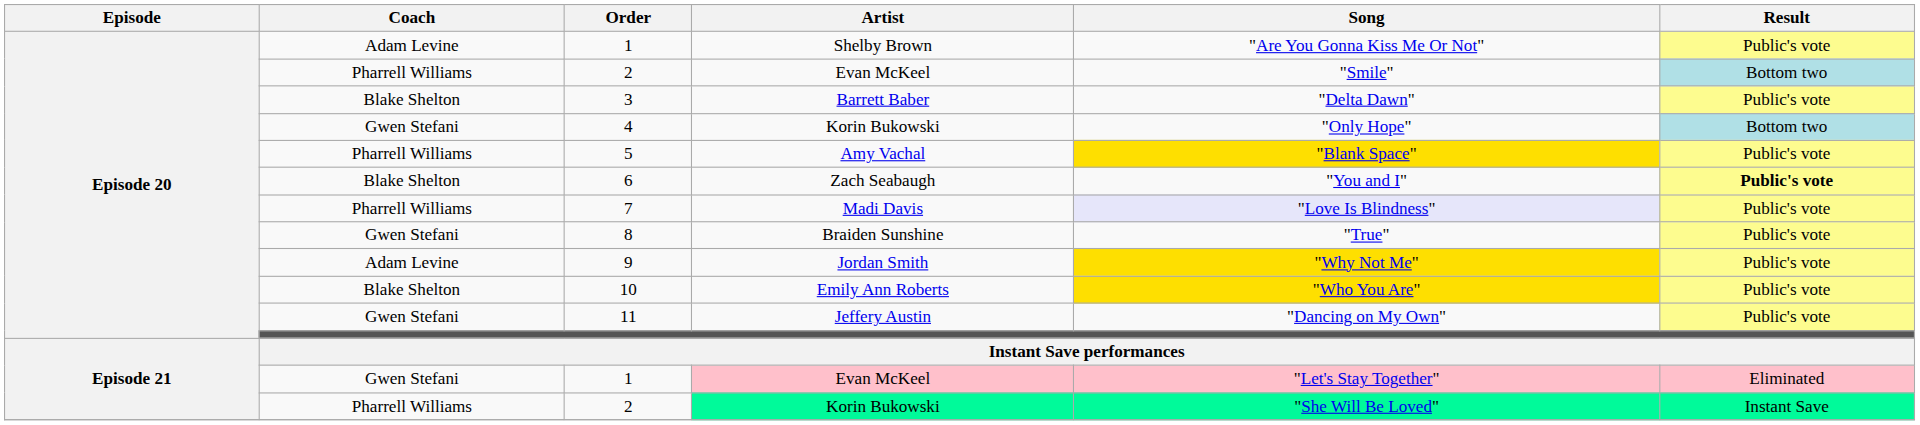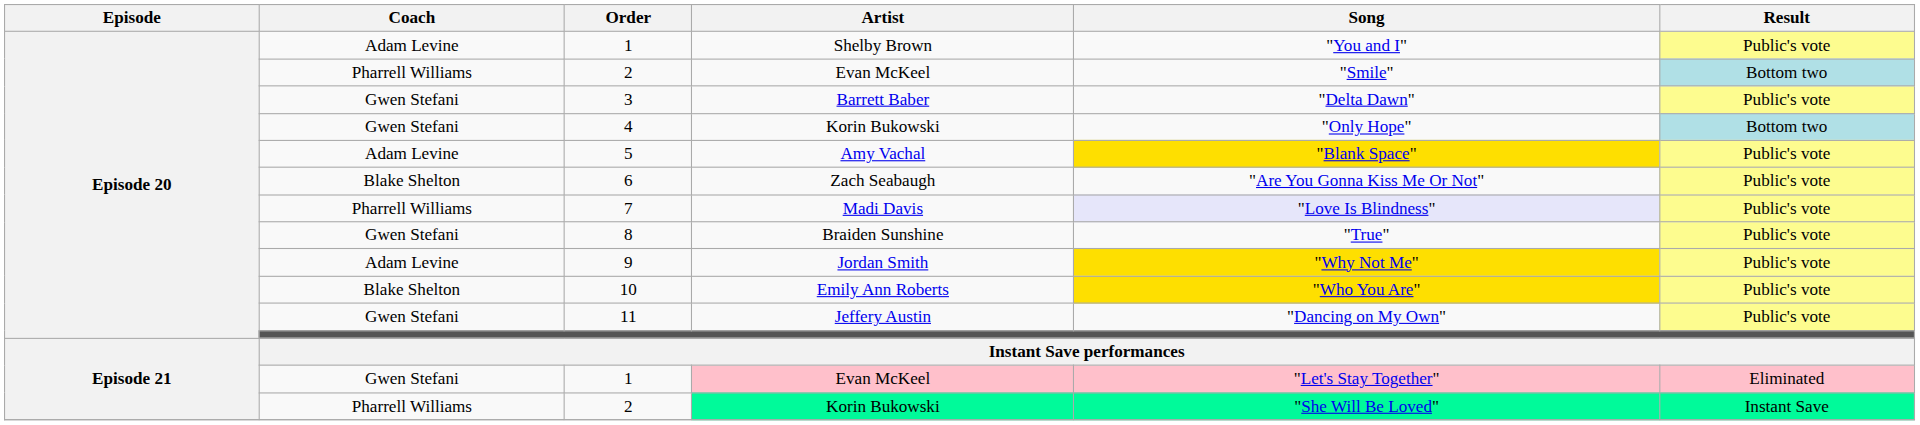1 / Shelby Brown | Song: "Are You Gonna Kiss Me Or Not" -> "You and I"
3 | Coach: Blake Shelton -> Gwen Stefani
5 | Coach: Pharrell Williams -> Adam Levine
6 | Song: "You and I" -> "Are You Gonna Kiss Me Or Not"
6 | Result: bold -> normal
